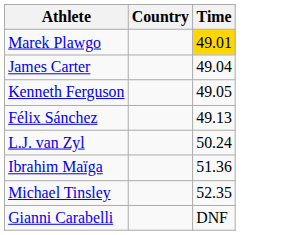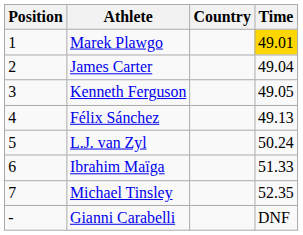+ column: Position | 1 | 2 | 3 | 4 | 5 | 6 | 7 | -
Ibrahim Maïga | Time: 51.36 -> 51.33
